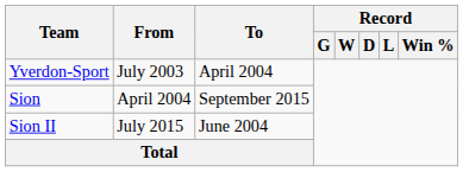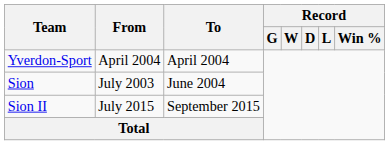Yverdon-Sport | From: July 2003 -> April 2004
Sion | From: April 2004 -> July 2003
Sion | To: September 2015 -> June 2004
Sion II | To: June 2004 -> September 2015
